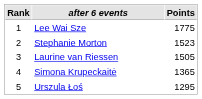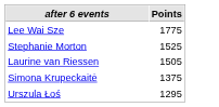- column: Rank | 1 | 2 | 3 | 4 | 5
Stephanie Morton | Points: 1523 -> 1525
Simona Krupeckaitė | Points: 1365 -> 1375
